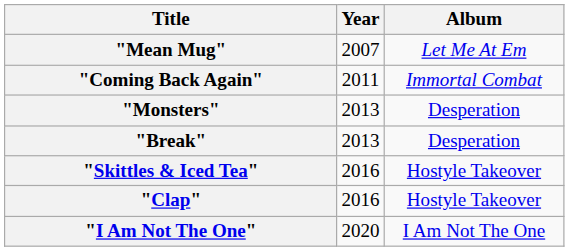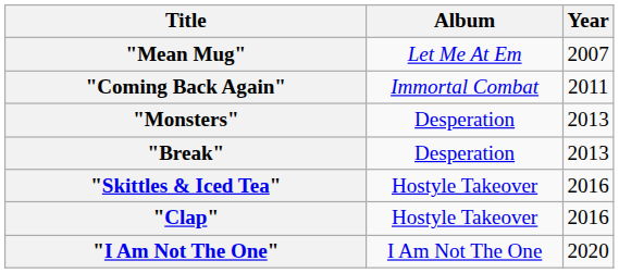columns swapped: Year <-> Album
